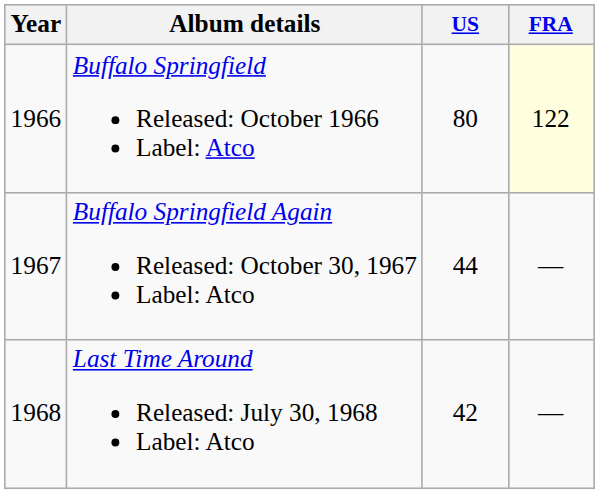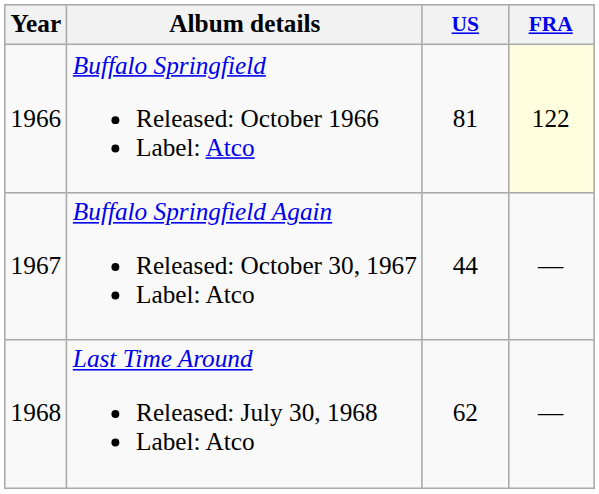Buffalo Springfield Released: October 1966 Label: Atco | US: 80 -> 81
Last Time Around Released: July 30, 1968 Label: Atco | US: 42 -> 62
